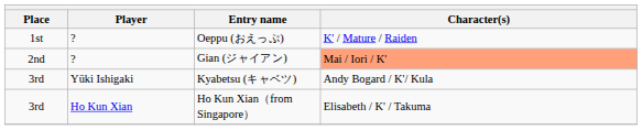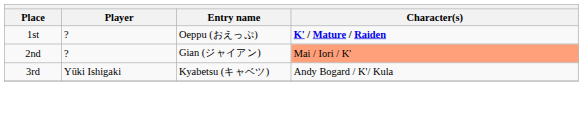Oeppu (おえっぷ) | Character(s): normal -> bold
- row: 3rd | Ho Kun Xian | Ho Kun Xian（from Singapore） | Elisabeth / K' / Takuma
